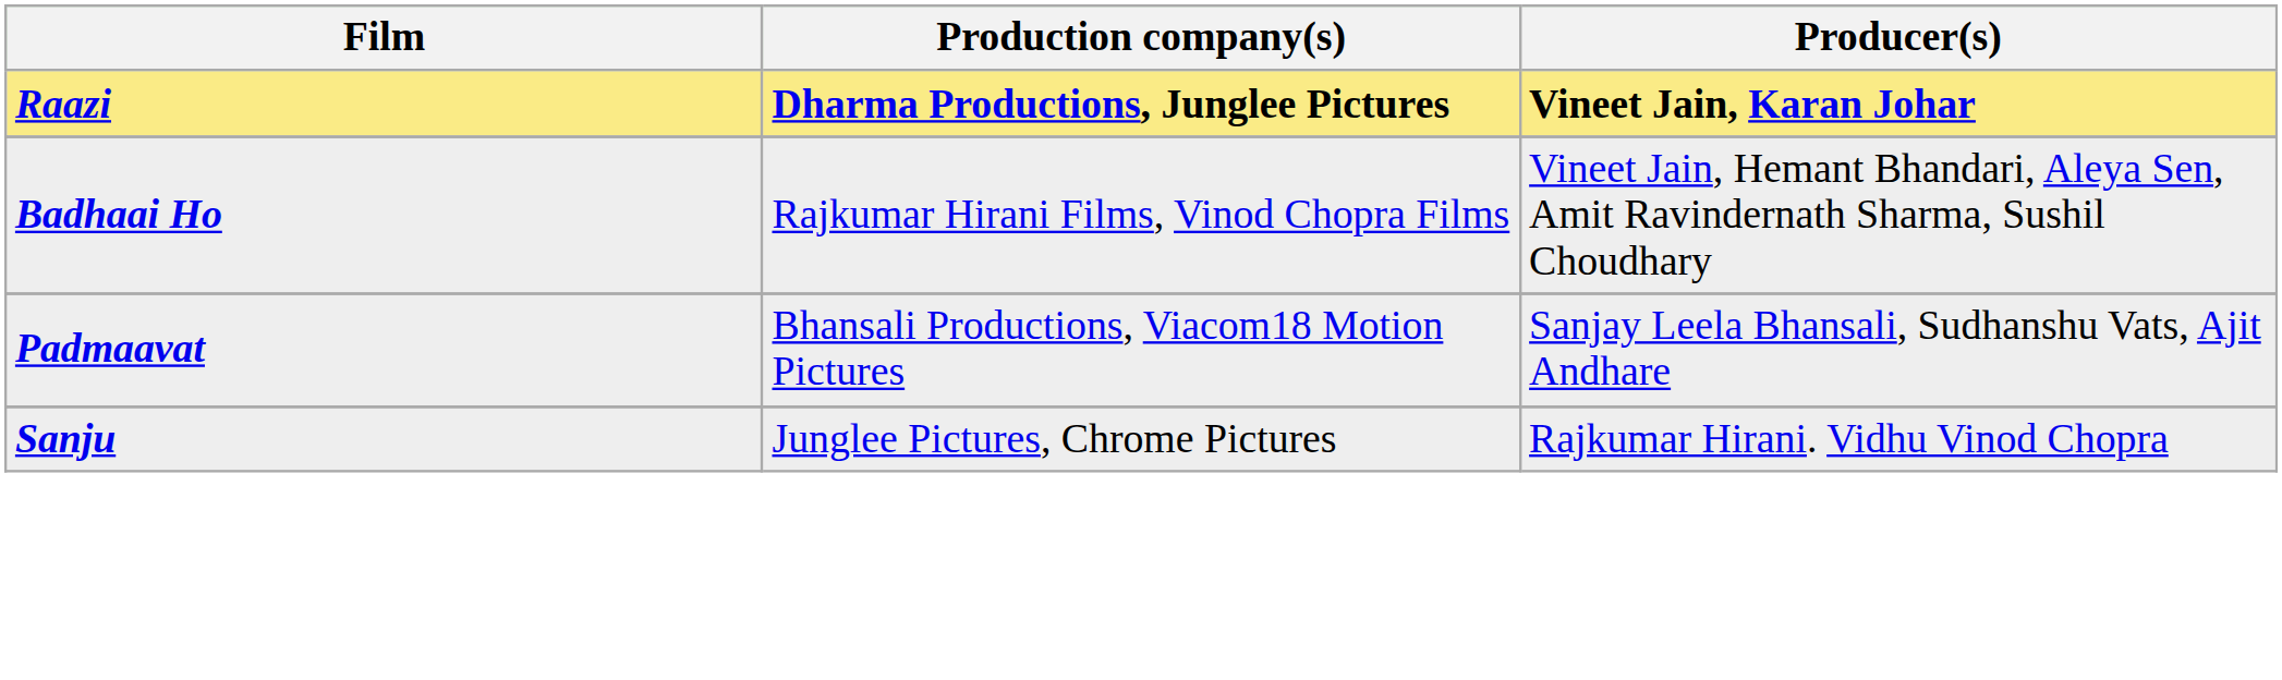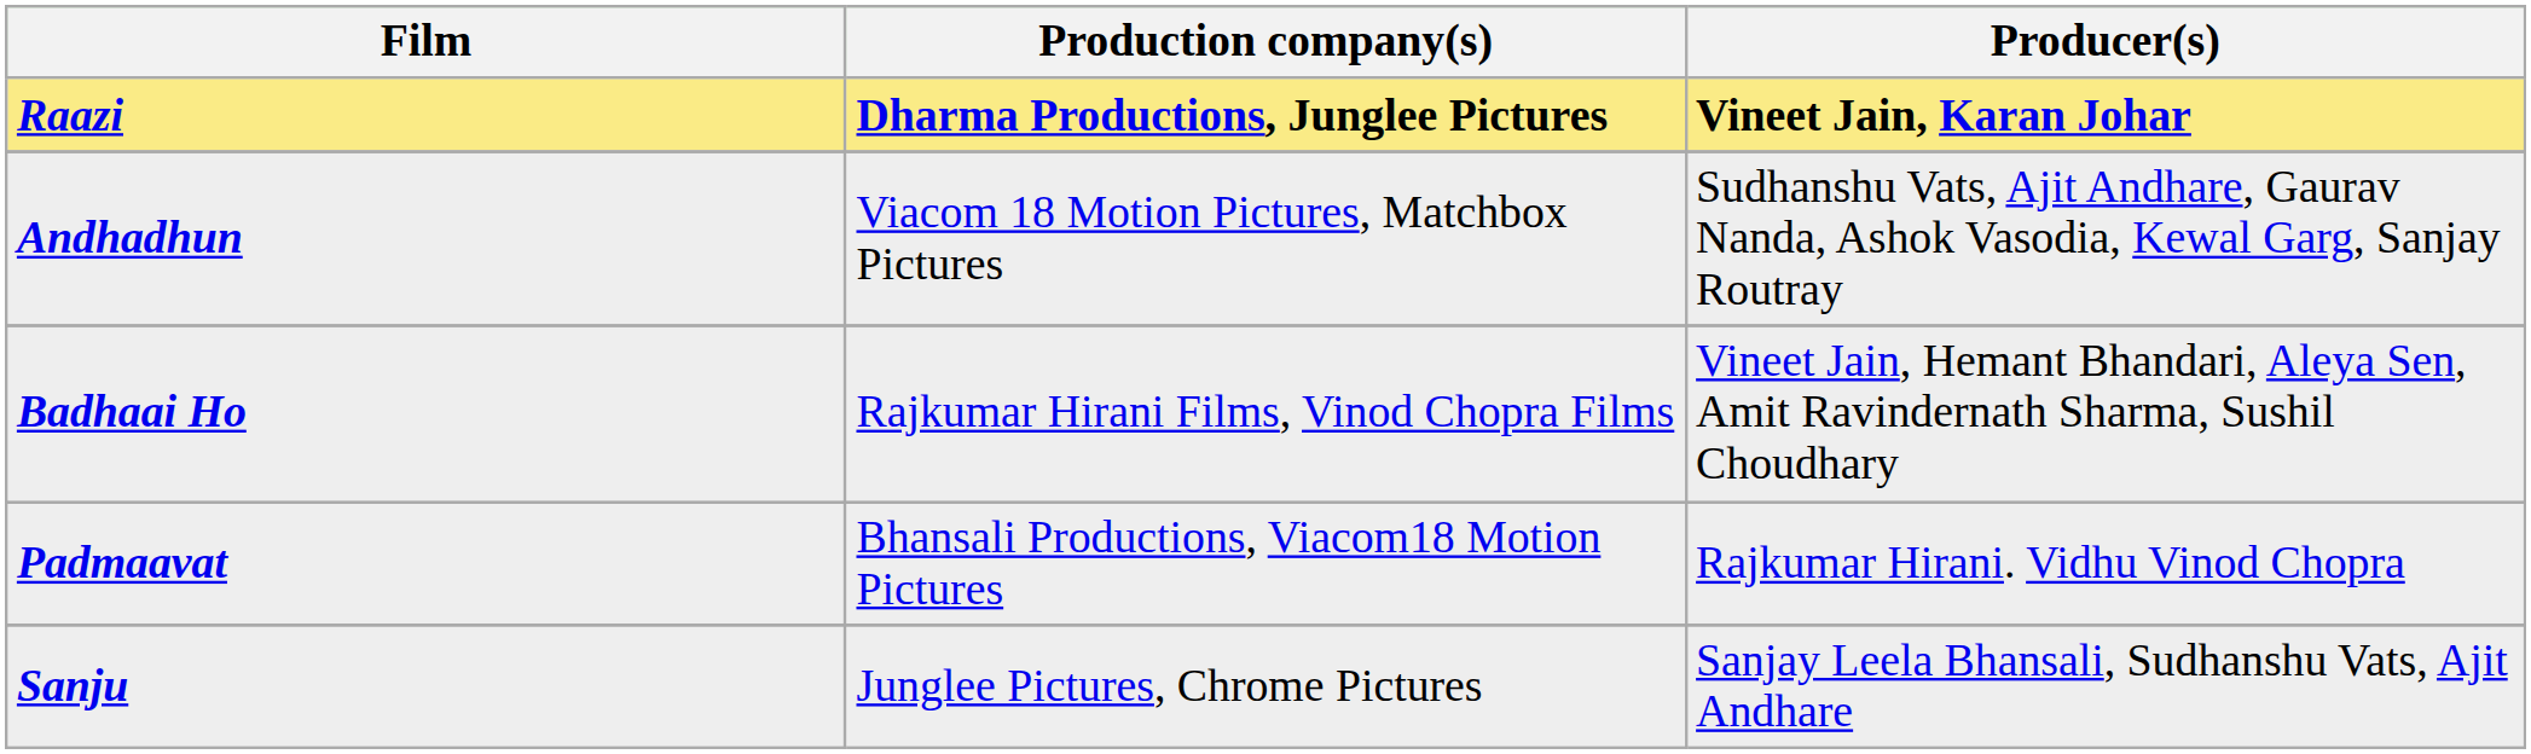+ row: Andhadhun | Viacom 18 Motion Pictures, Matchbox Pictures | Sudhanshu Vats, Ajit Andhare, Gaurav Nanda, Ashok Vasodia, Kewal Garg, Sanjay Routray
Padmaavat | Producer(s): Sanjay Leela Bhansali, Sudhanshu Vats, Ajit Andhare -> Rajkumar Hirani. Vidhu Vinod Chopra
Sanju | Producer(s): Rajkumar Hirani. Vidhu Vinod Chopra -> Sanjay Leela Bhansali, Sudhanshu Vats, Ajit Andhare
